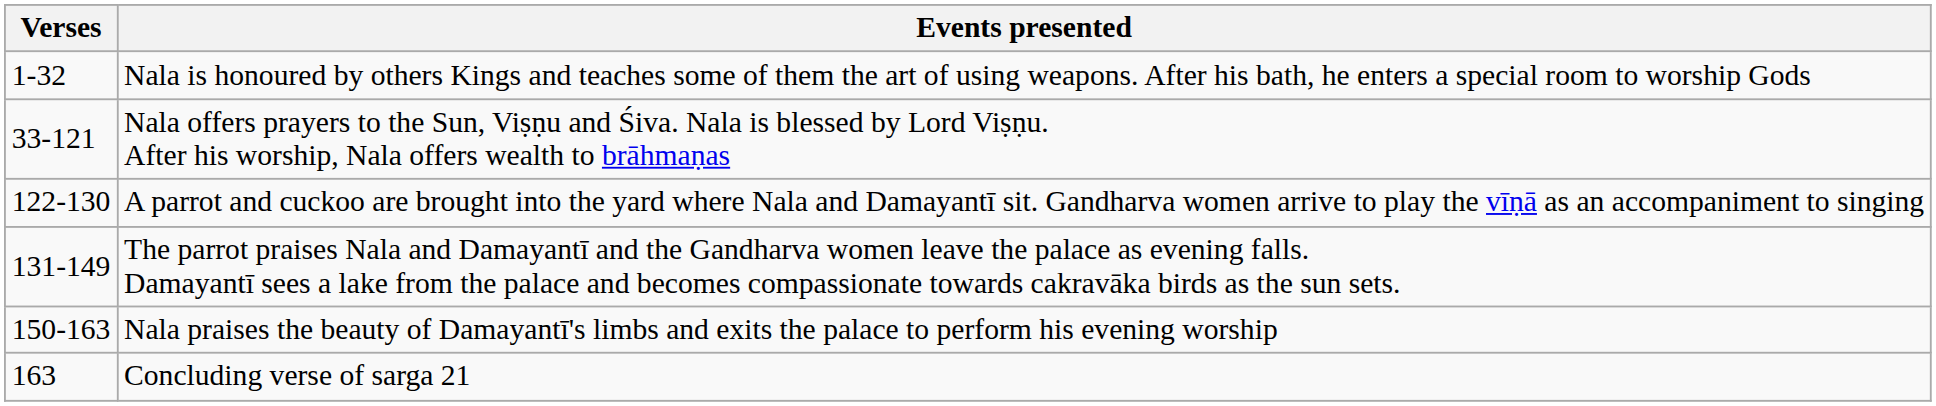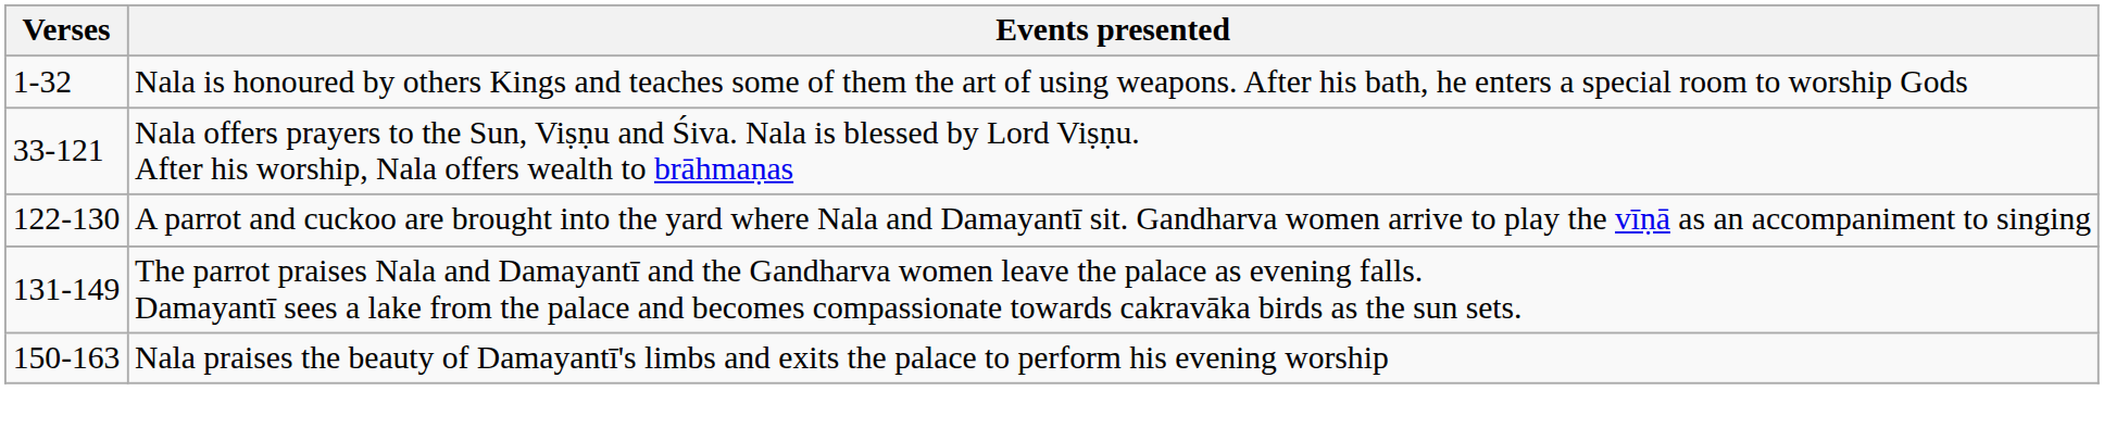- row: 163 | Concluding verse of sarga 21
